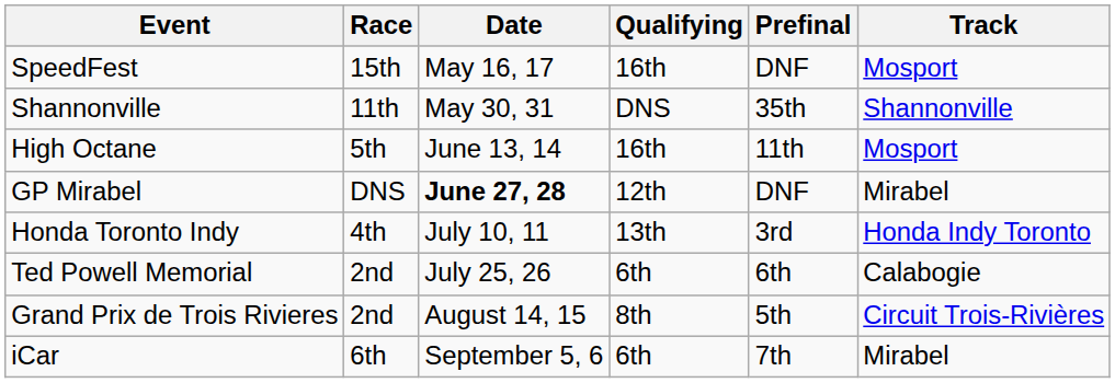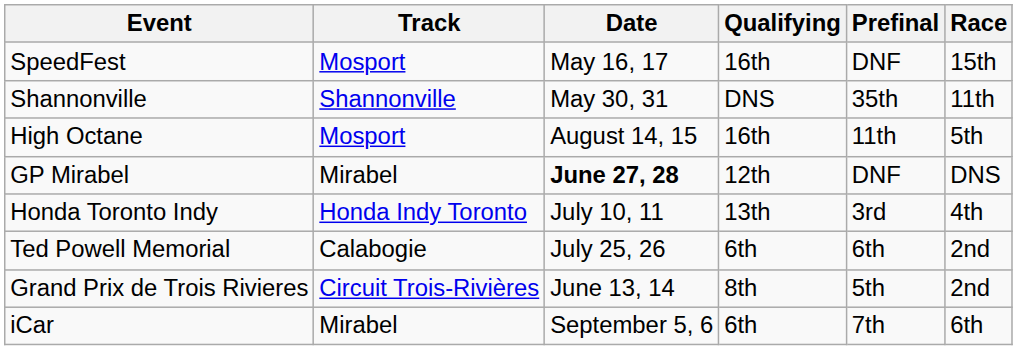columns swapped: Track <-> Race
High Octane | Date: June 13, 14 -> August 14, 15
Grand Prix de Trois Rivieres | Date: August 14, 15 -> June 13, 14
